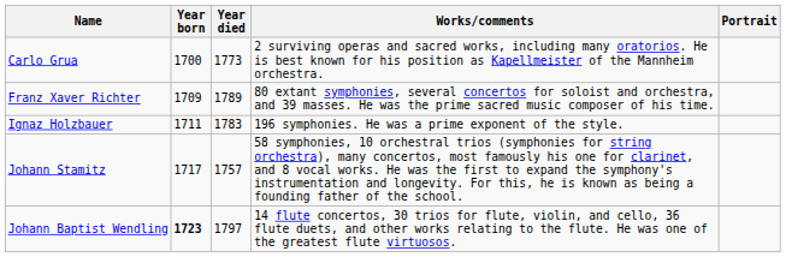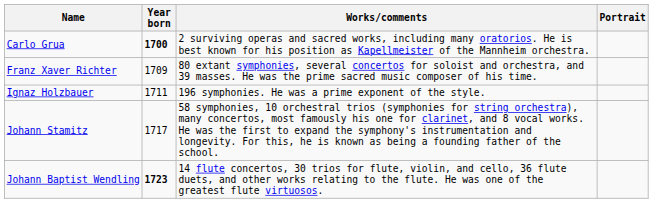- column: Year died | 1773 | 1789 | 1783 | 1757 | 1797
Carlo Grua | Year born: normal -> bold
